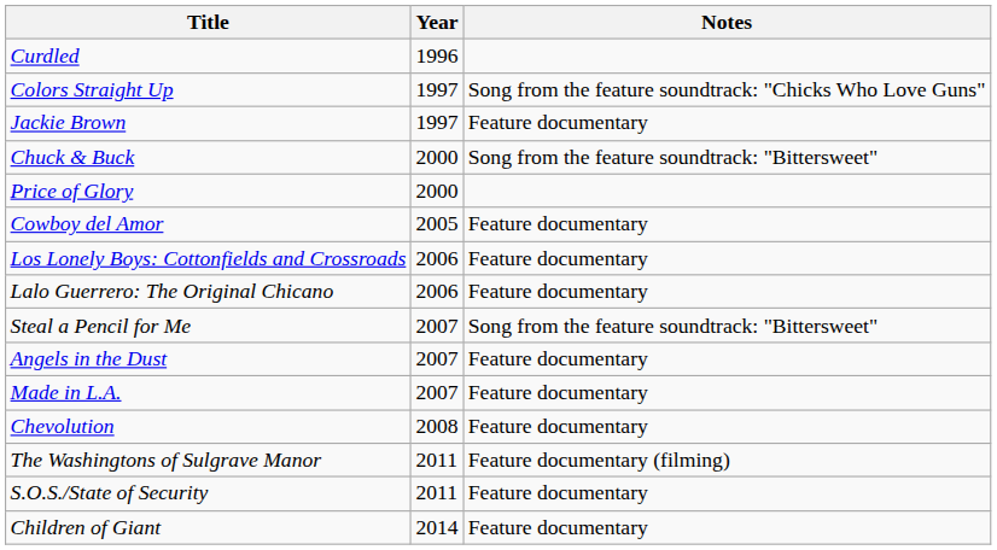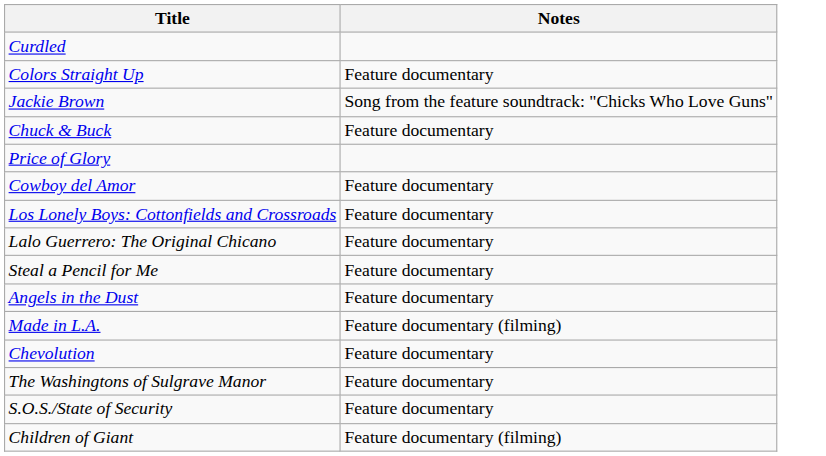- column: Year | 1996 | 1997 | 1997 | 2000 | 2000 | 2005 | 2006 | 2006 | 2007 | 2007 | 2007 | 2008 | 2011 | 2011 | 2014
Colors Straight Up | Notes: Song from the feature soundtrack: "Chicks Who Love Guns" -> Feature documentary
Jackie Brown | Notes: Feature documentary -> Song from the feature soundtrack: "Chicks Who Love Guns"
Chuck & Buck | Notes: Song from the feature soundtrack: "Bittersweet" -> Feature documentary
Steal a Pencil for Me | Notes: Song from the feature soundtrack: "Bittersweet" -> Feature documentary
Made in L.A. | Notes: Feature documentary -> Feature documentary (filming)
The Washingtons of Sulgrave Manor | Notes: Feature documentary (filming) -> Feature documentary
Children of Giant | Notes: Feature documentary -> Feature documentary (filming)
